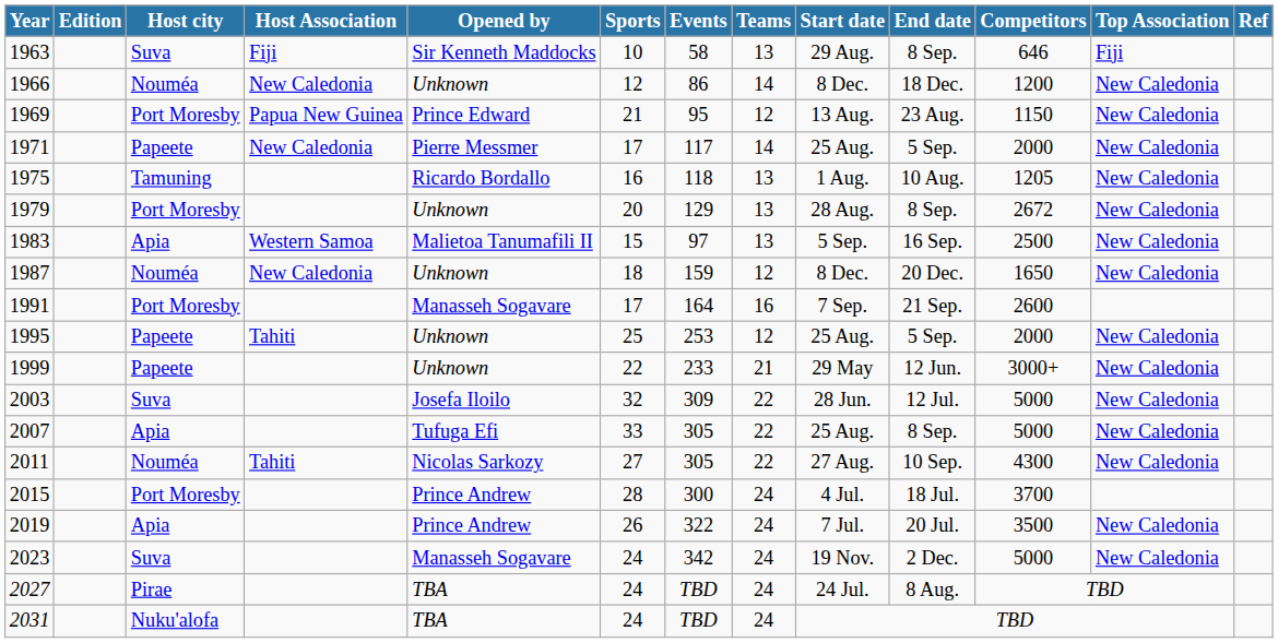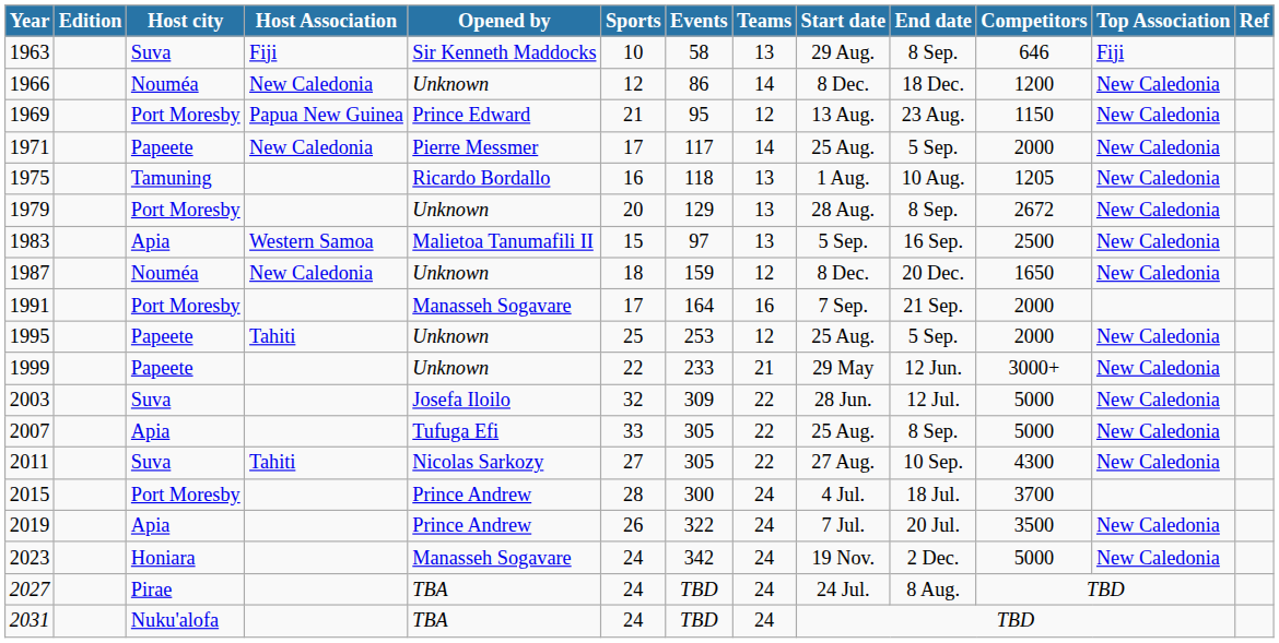1991 | Competitors: 2600 -> 2000
2011 | Host city: Nouméa -> Suva
2023 | Host city: Suva -> Honiara
